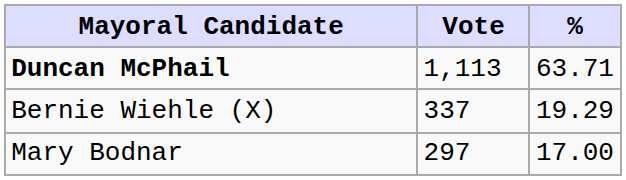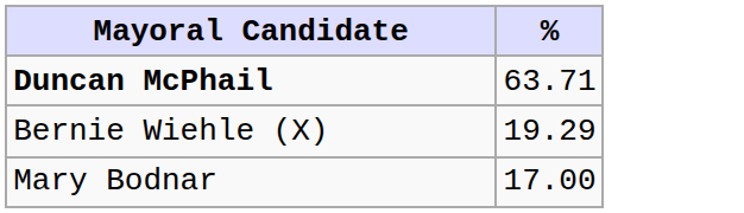- column: Vote | 1,113 | 337 | 297
